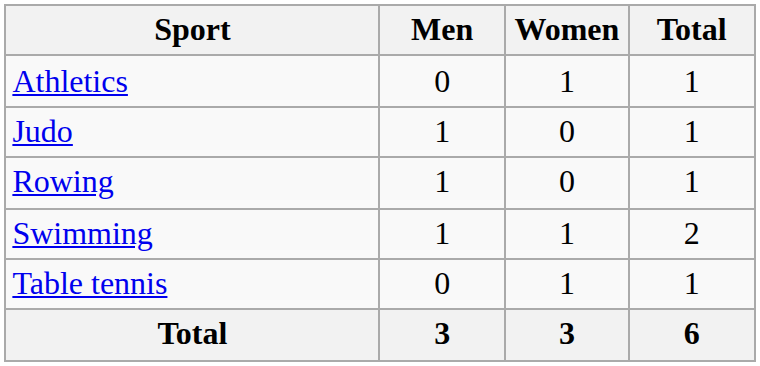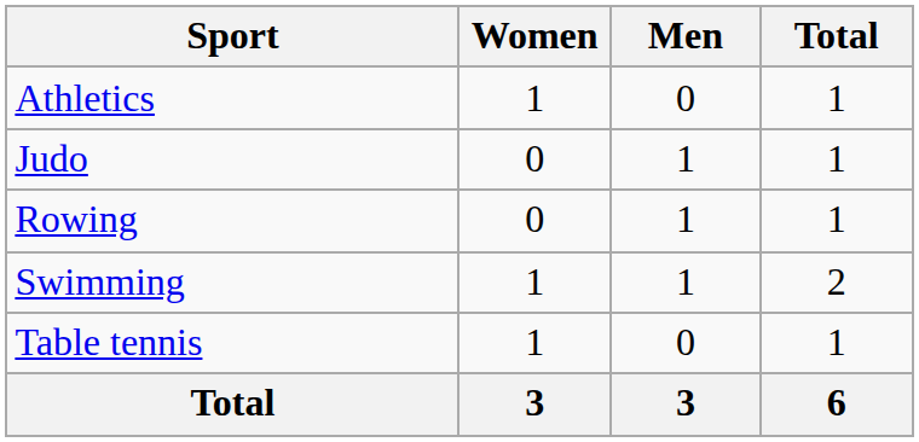columns swapped: Men <-> Women
